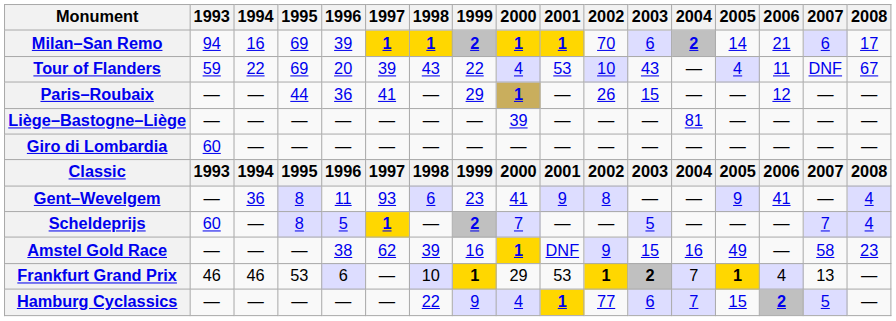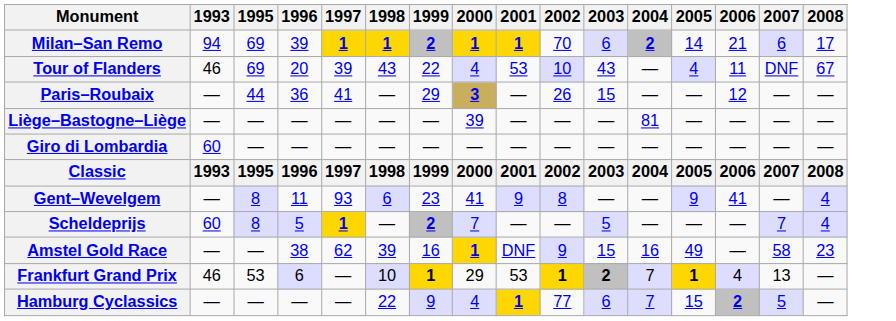- column: 1994 | 16 | 22 | — | — | — | 1994 | 36 | — | — | 46 | —
Tour of Flanders | 1993: 59 -> 46
Paris–Roubaix | 2000: 1 -> 3
